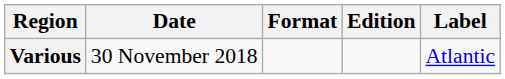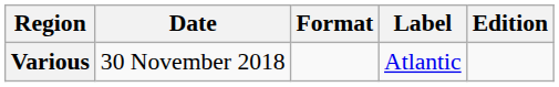columns swapped: Label <-> Edition
